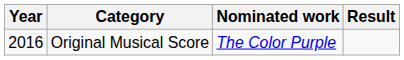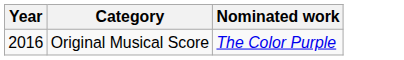- column: Result
